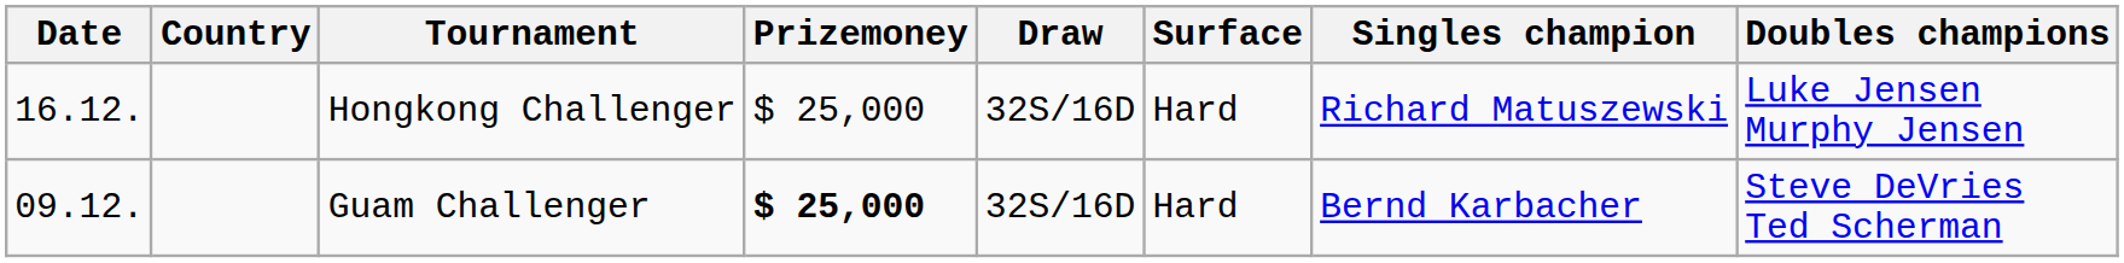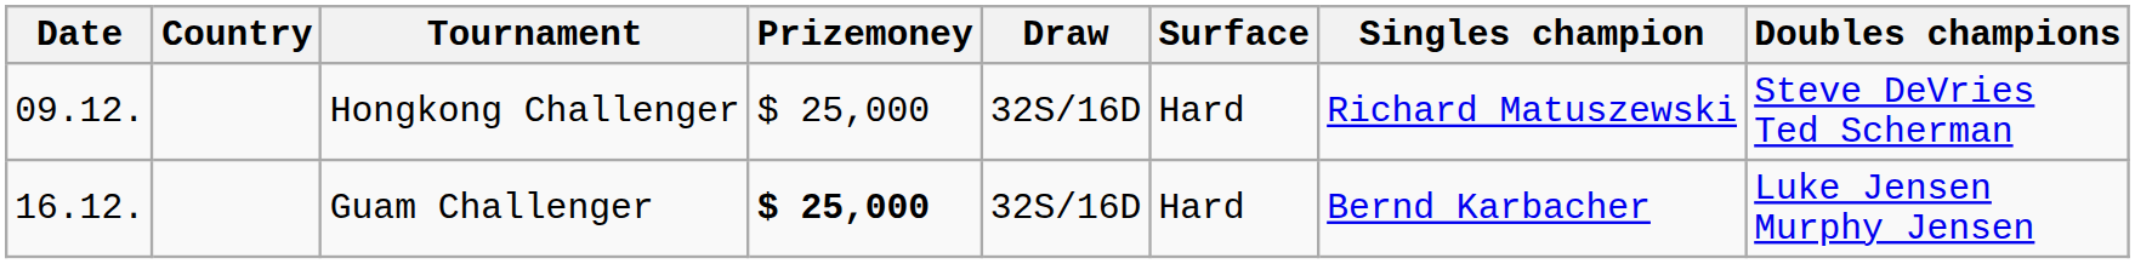Hongkong Challenger | Date: 16.12. -> 09.12.
Hongkong Challenger | Doubles champions: Luke Jensen Murphy Jensen -> Steve DeVries Ted Scherman
Guam Challenger | Date: 09.12. -> 16.12.
Guam Challenger | Doubles champions: Steve DeVries Ted Scherman -> Luke Jensen Murphy Jensen
